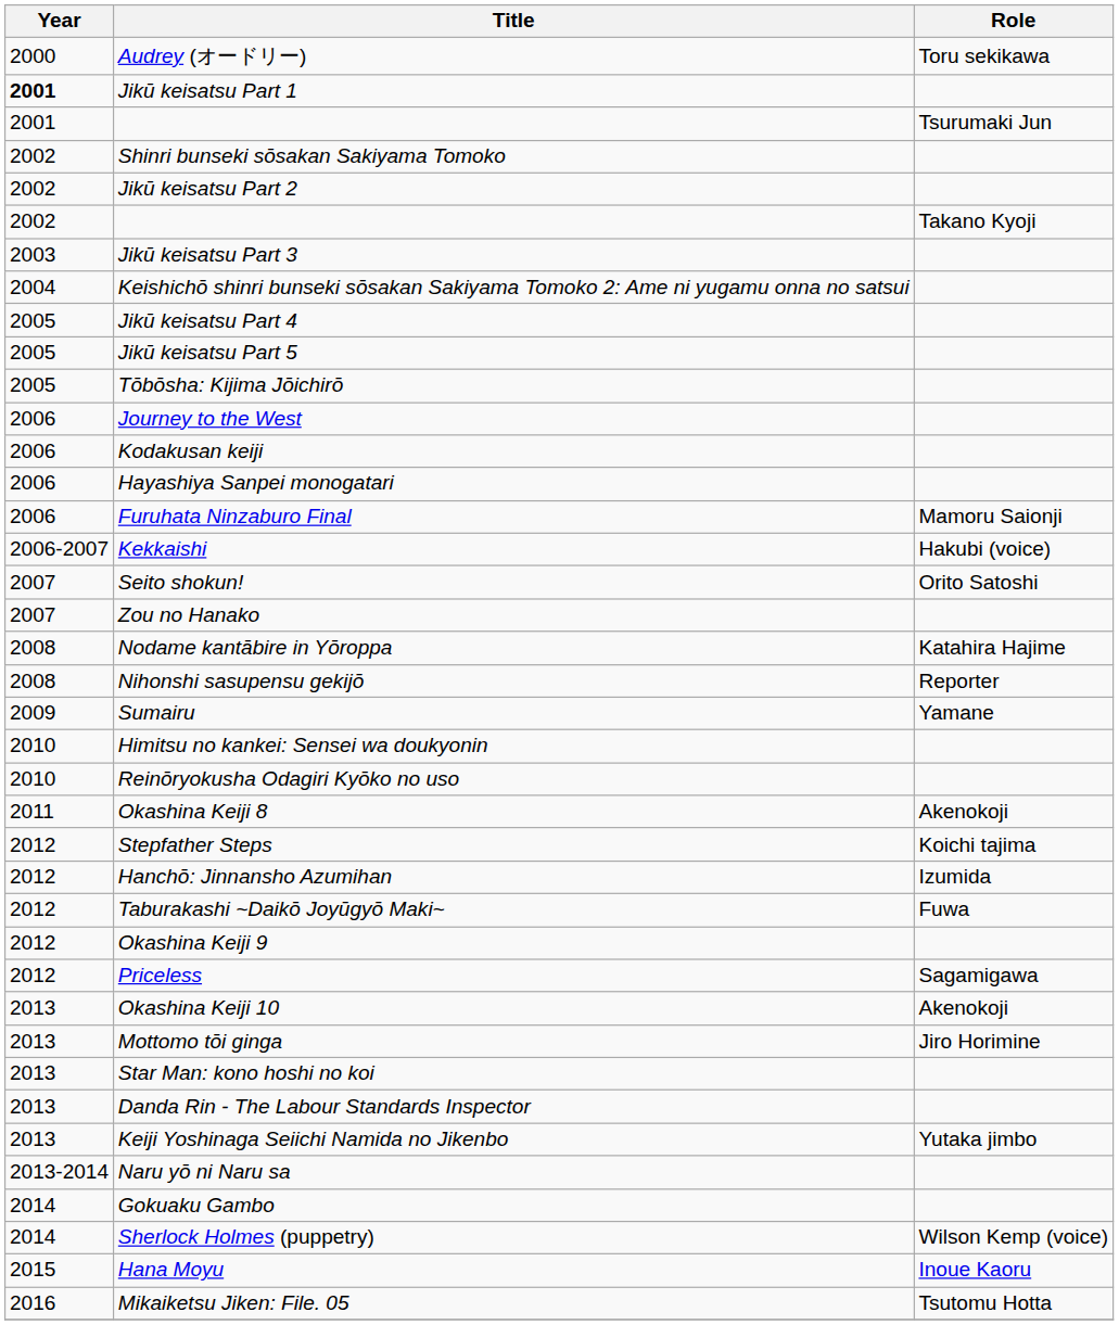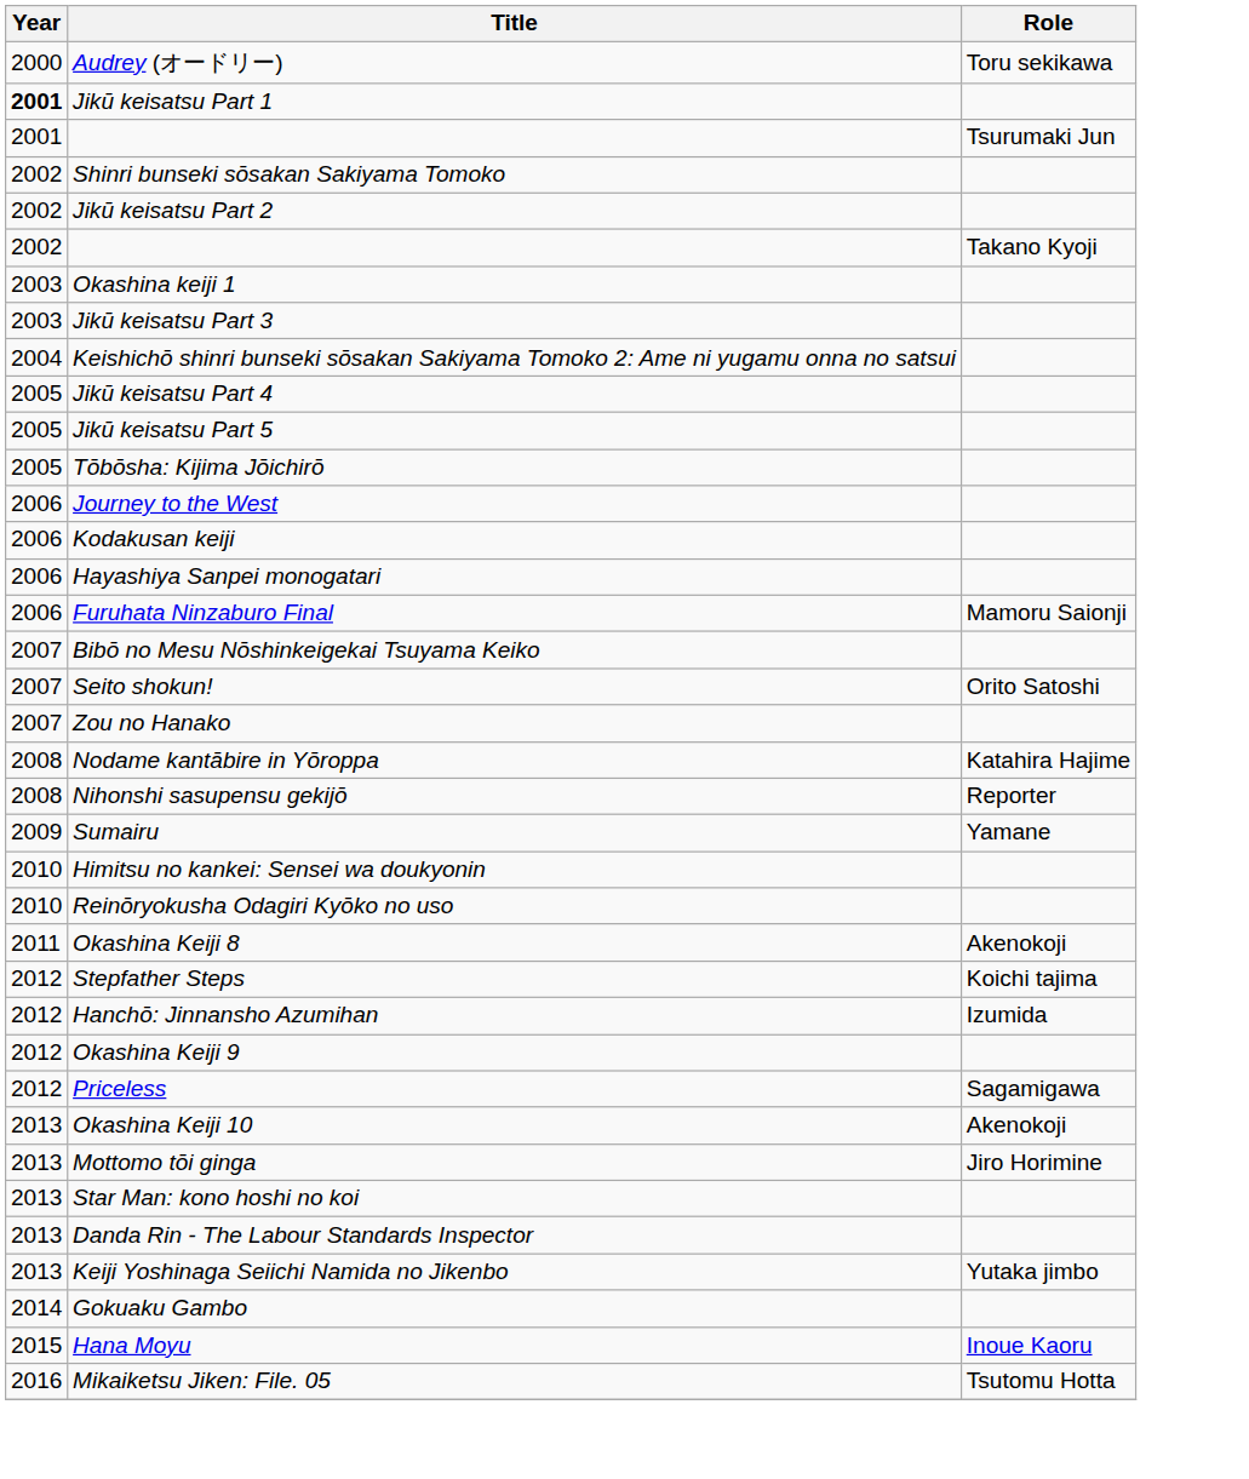+ row: 2003 | Okashina keiji 1
- row: 2006-2007 | Kekkaishi | Hakubi (voice)
+ row: 2007 | Bibō no Mesu Nōshinkeigekai Tsuyama Keiko
- row: 2012 | Taburakashi ~Daikō Joyūgyō Maki~ | Fuwa
- row: 2013-2014 | Naru yō ni Naru sa
- row: 2014 | Sherlock Holmes (puppetry) | Wilson Kemp (voice)
